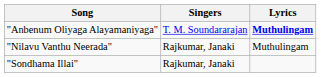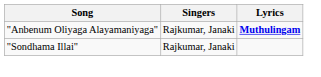"Anbenum Oliyaga Alayamaniyaga" | Singers: T. M. Soundararajan -> Rajkumar, Janaki
- row: "Nilavu Vanthu Neerada" | Rajkumar, Janaki | Muthulingam
